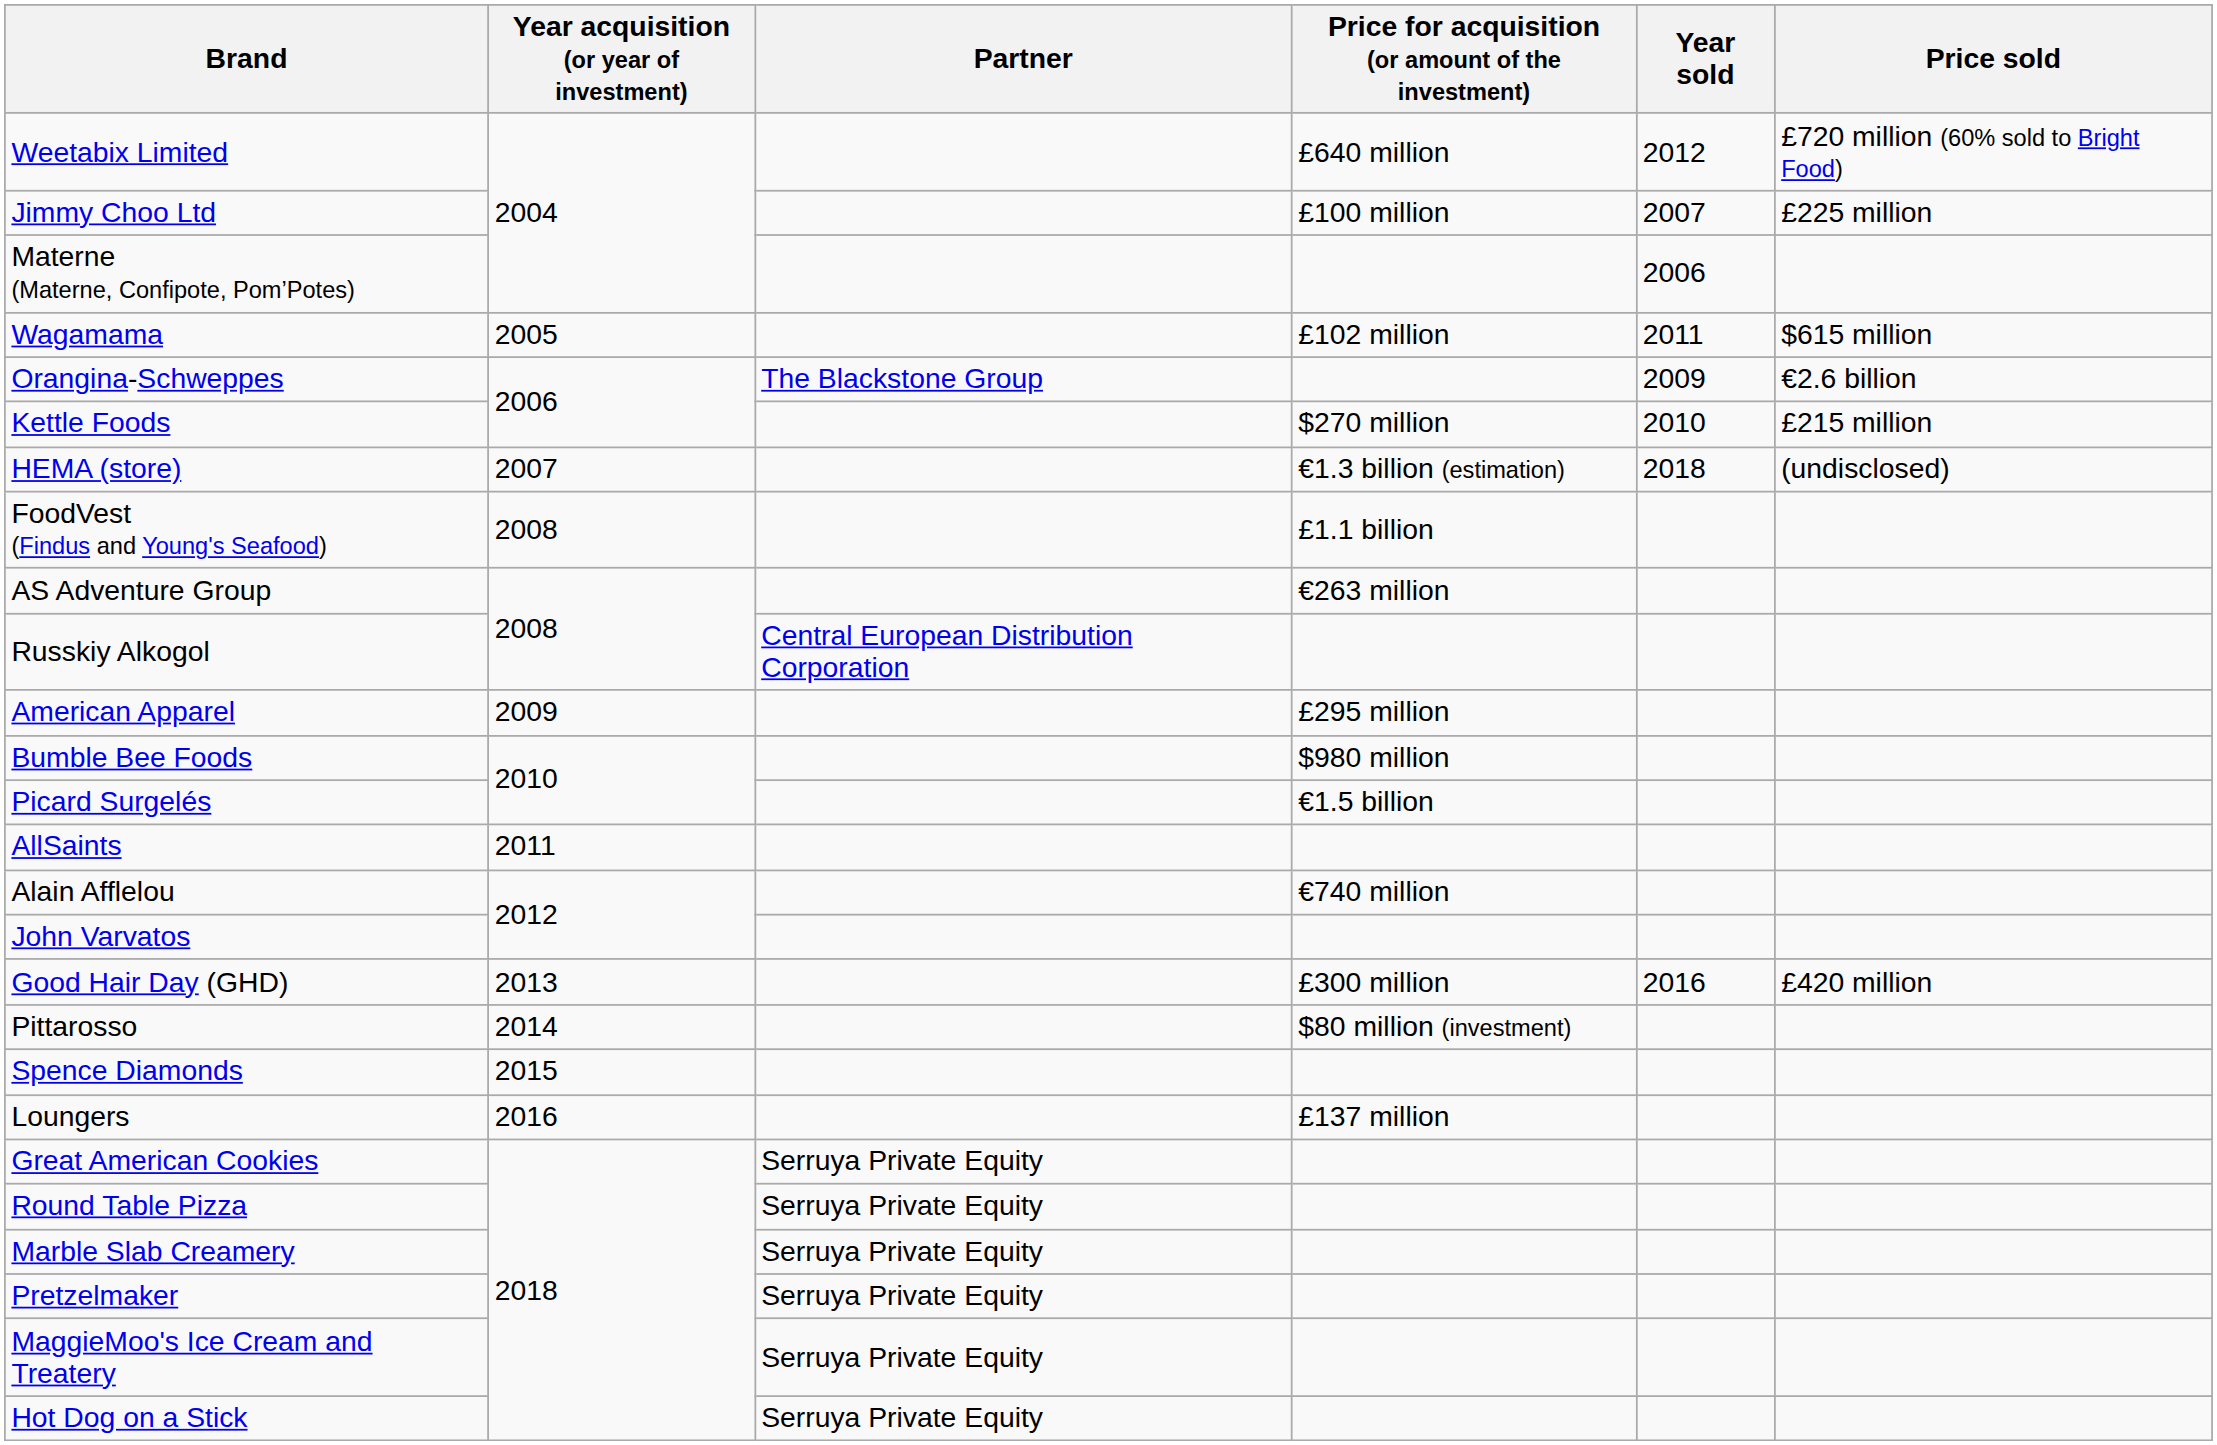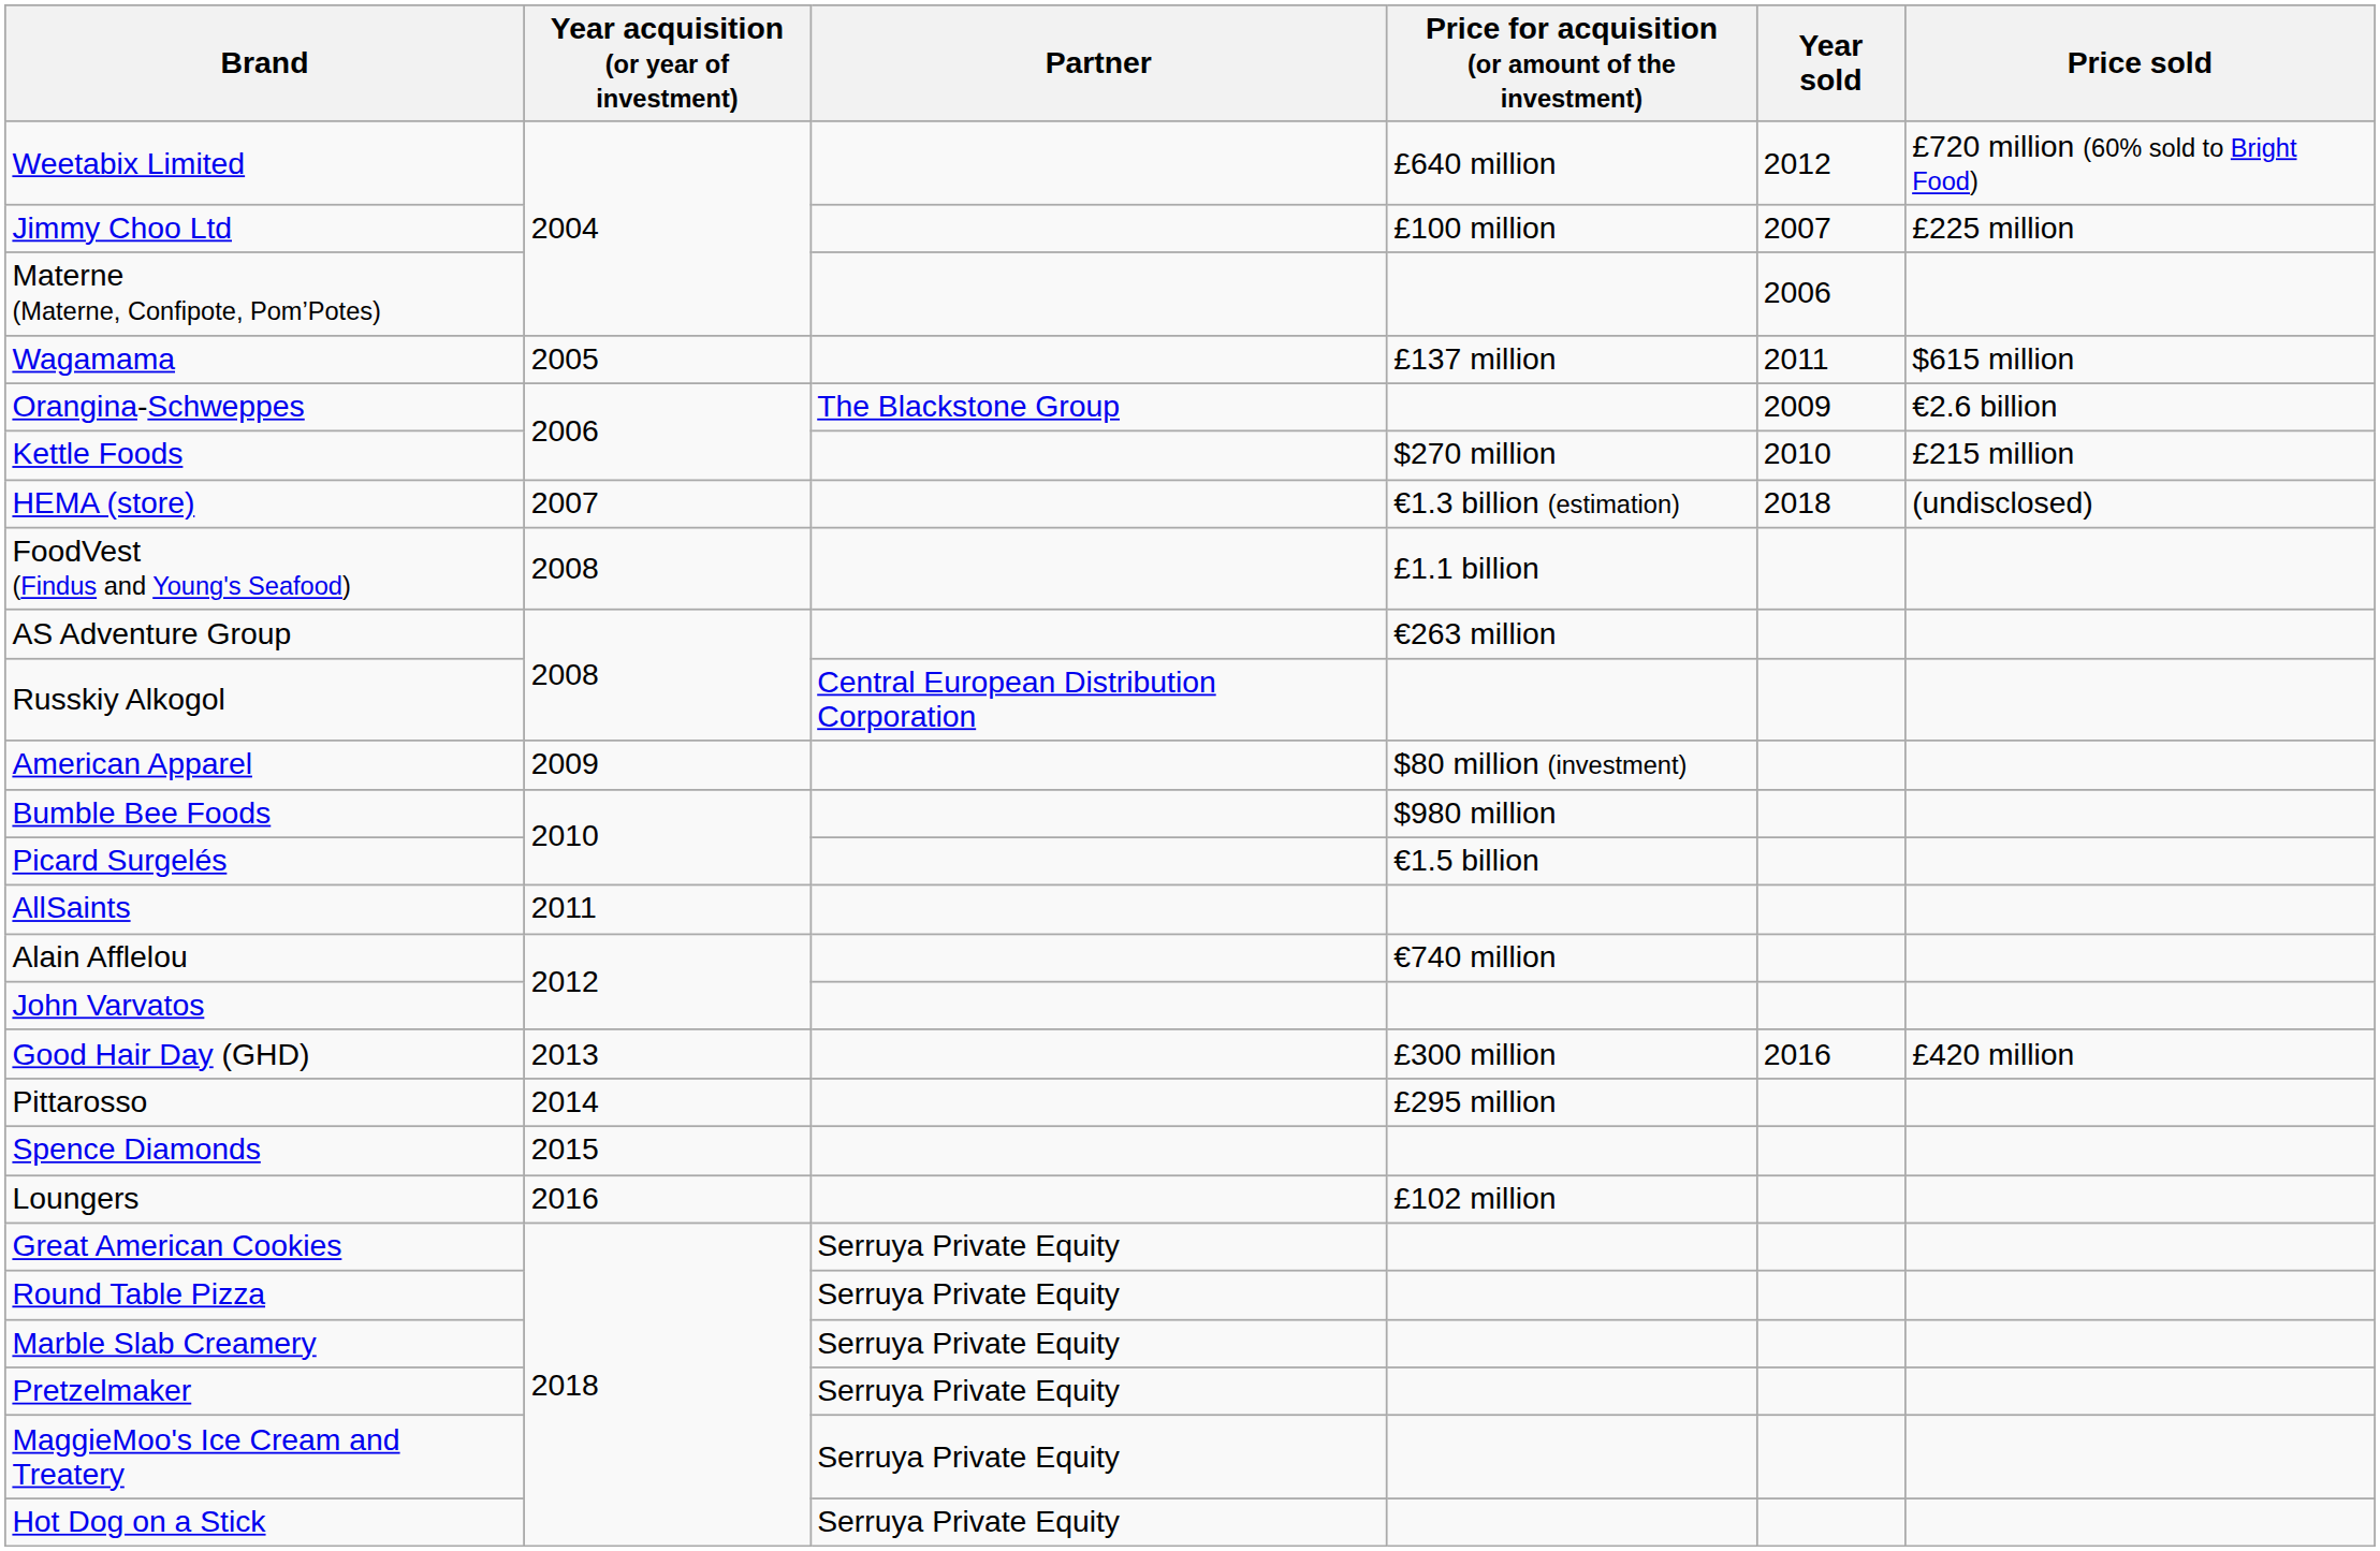Wagamama | Price for acquisition (or amount of the investment): £102 million -> £137 million
American Apparel | Price for acquisition (or amount of the investment): £295 million -> $80 million (investment)
Pittarosso | Price for acquisition (or amount of the investment): $80 million (investment) -> £295 million
Loungers | Price for acquisition (or amount of the investment): £137 million -> £102 million
